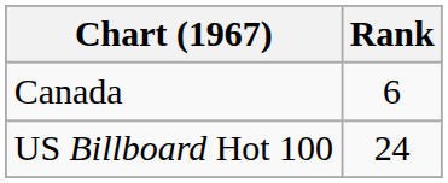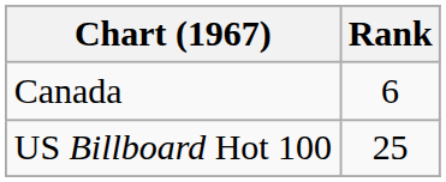US Billboard Hot 100 | Rank: 24 -> 25
